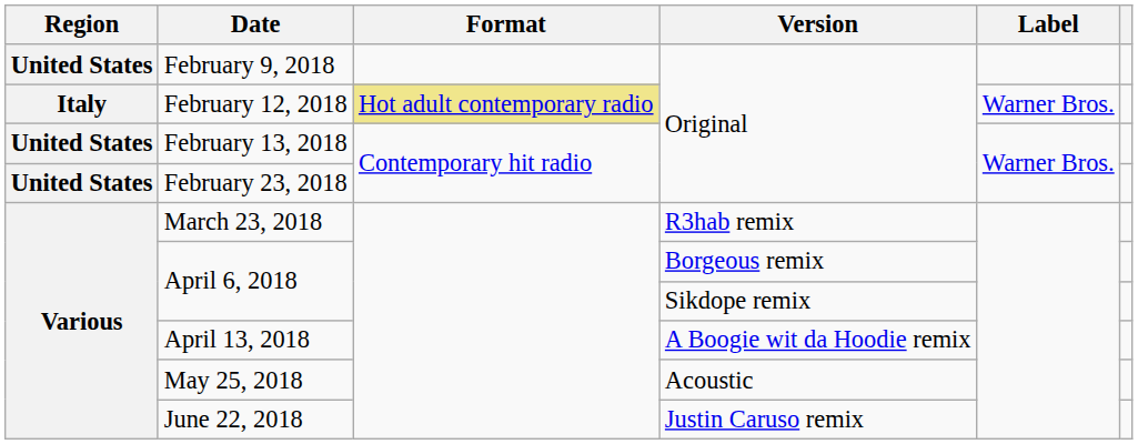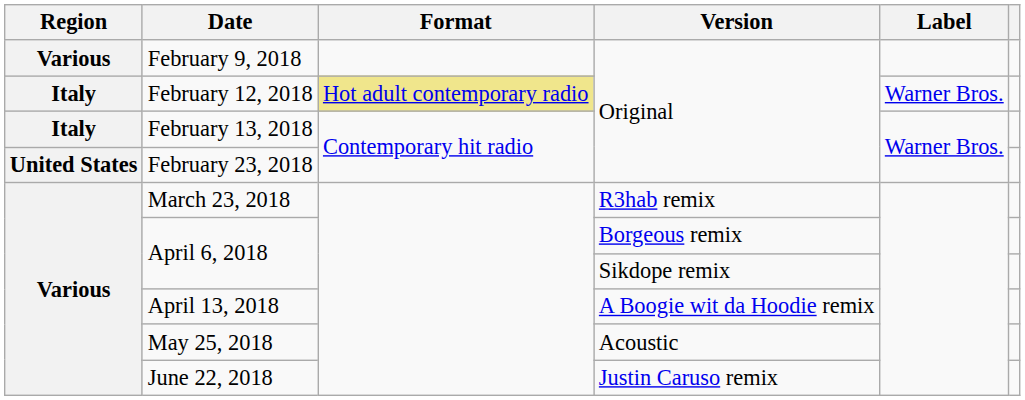February 9, 2018 | Region: United States -> Various
February 13, 2018 | Region: United States -> Italy
